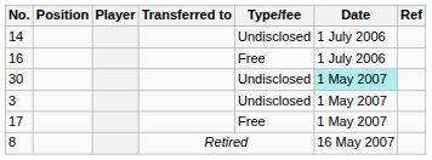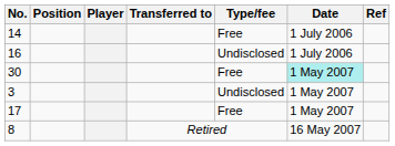14 | Type/fee: Undisclosed -> Free
16 | Type/fee: Free -> Undisclosed
30 | Type/fee: Undisclosed -> Free
